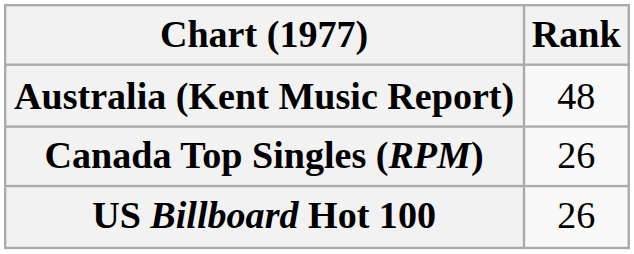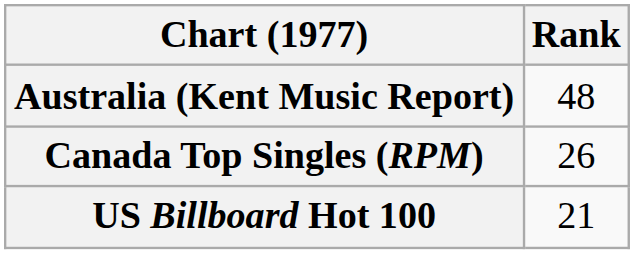US Billboard Hot 100 | Rank: 26 -> 21
